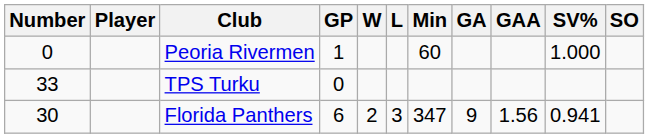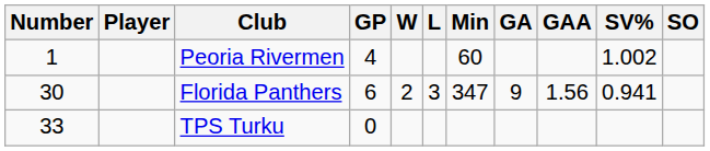Peoria Rivermen | Number: 0 -> 1
Peoria Rivermen | GP: 1 -> 4
Peoria Rivermen | SV%: 1.000 -> 1.002
rows swapped: Florida Panthers <-> TPS Turku
